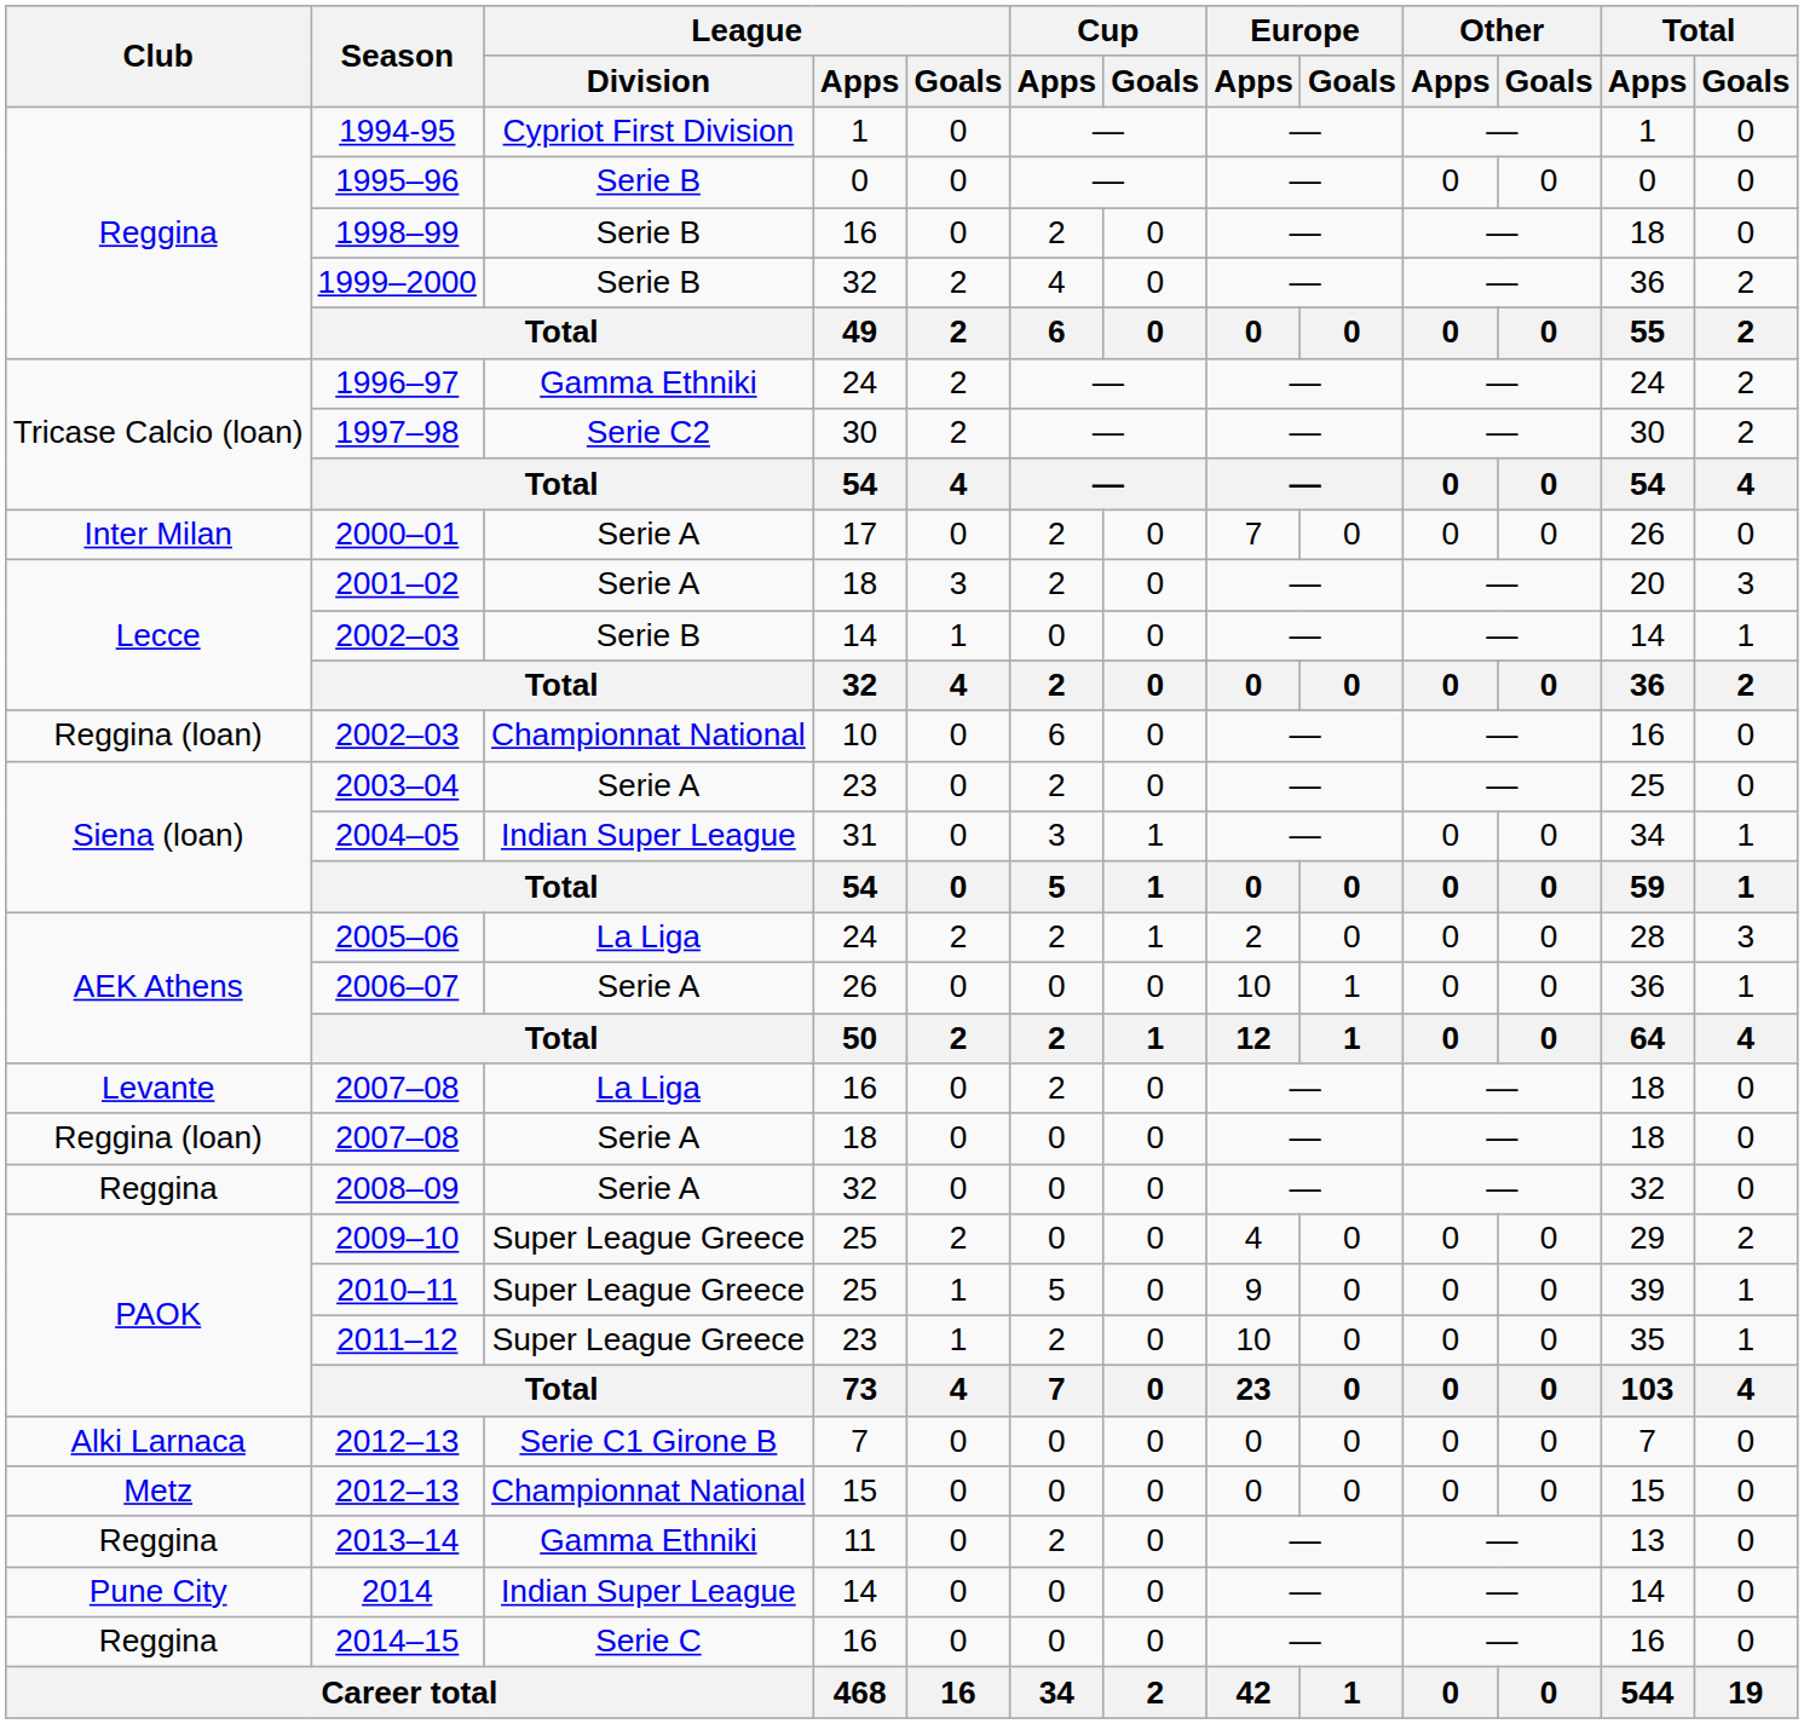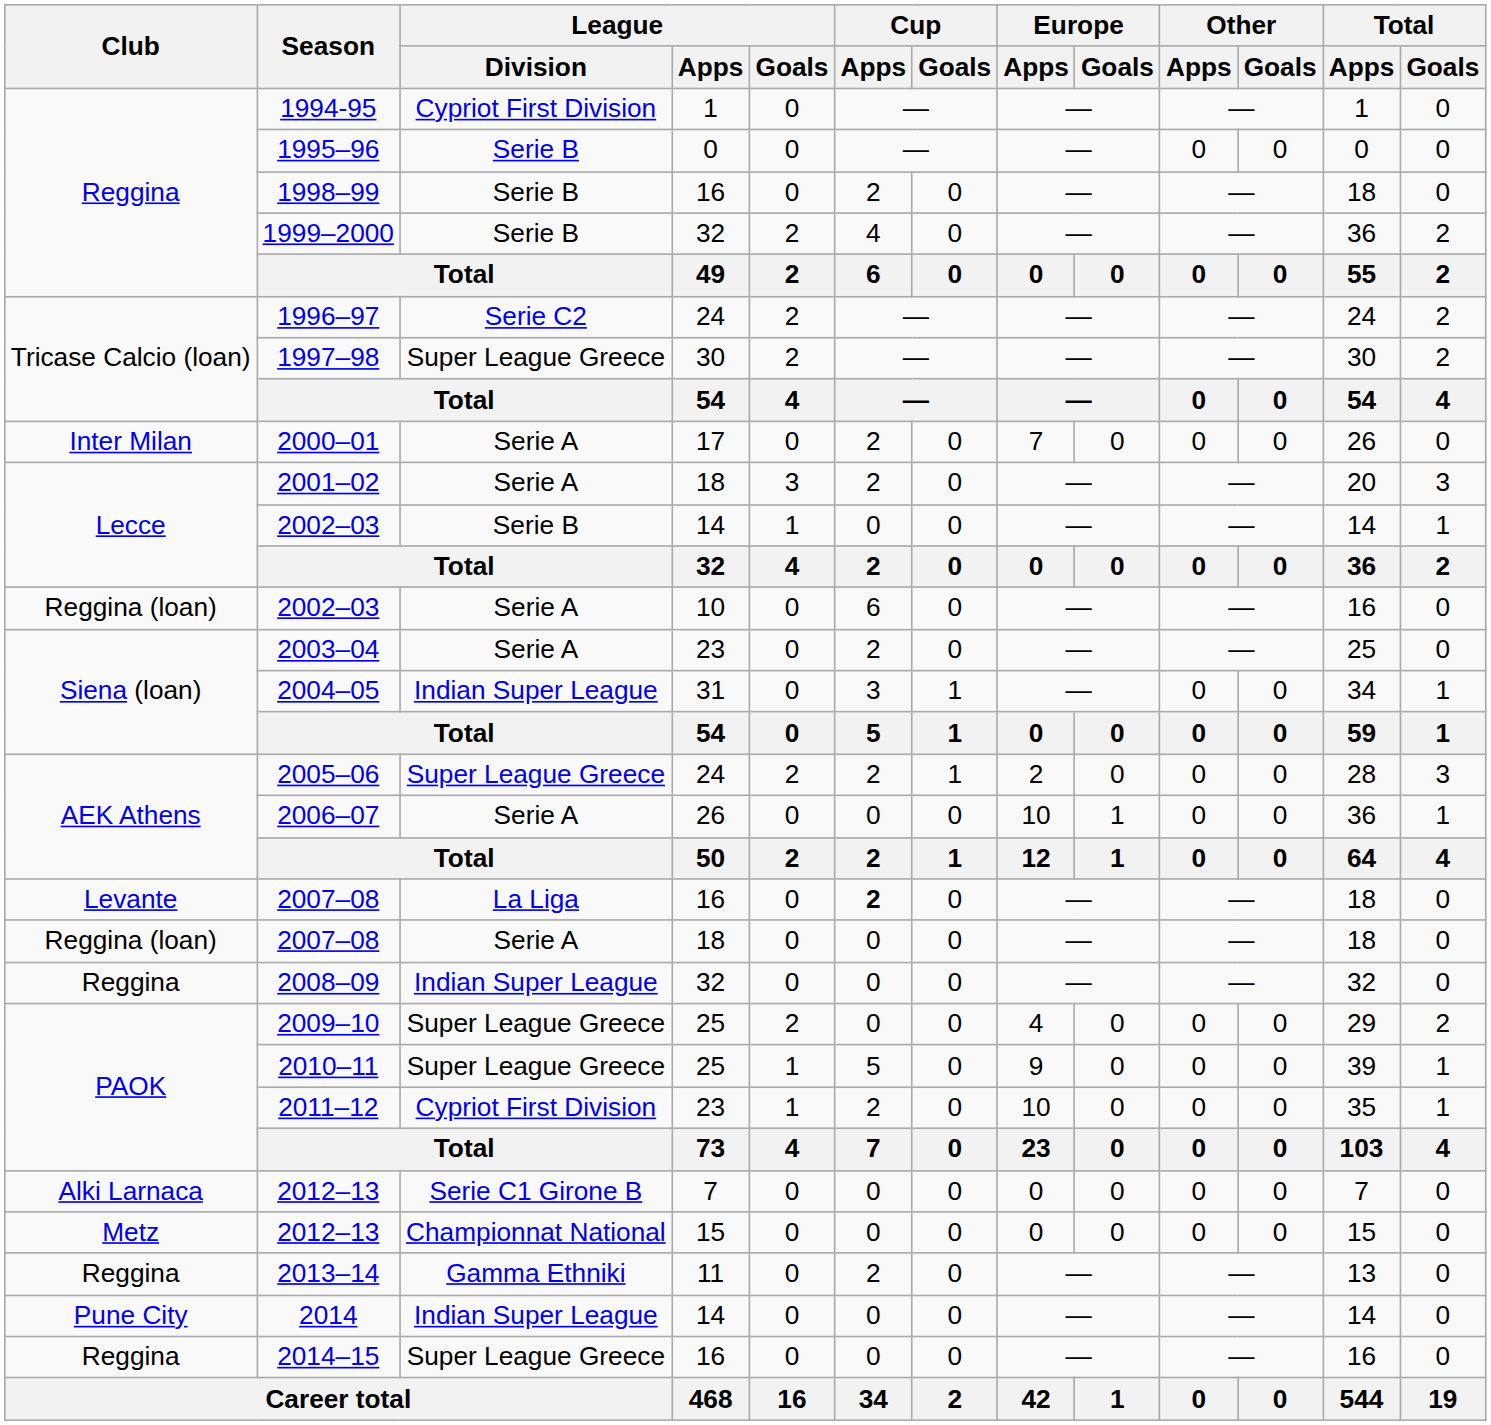1996–97 | League / Division: Gamma Ethniki -> Serie C2
1997–98 | League / Division: Serie C2 -> Super League Greece
2002–03 / 10 | League / Division: Championnat National -> Serie A
2005–06 | League / Division: La Liga -> Super League Greece
2007–08 / 16 | Cup / Apps: normal -> bold
2008–09 | League / Division: Serie A -> Indian Super League
2011–12 | League / Division: Super League Greece -> Cypriot First Division
2014–15 | League / Division: Serie C -> Super League Greece
